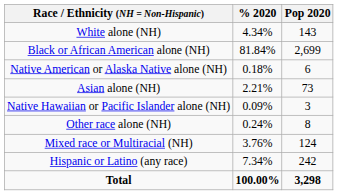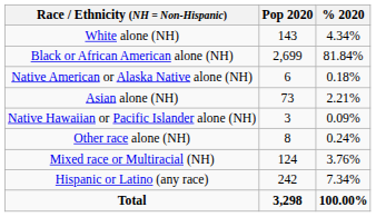columns swapped: Pop 2020 <-> % 2020
